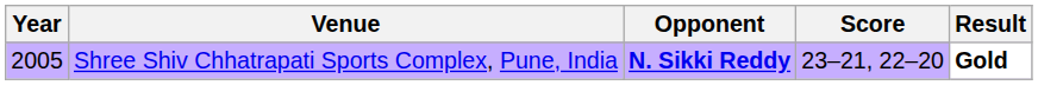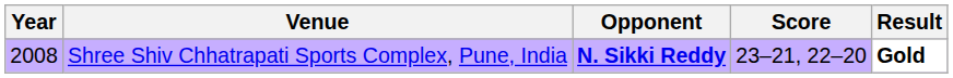Shree Shiv Chhatrapati Sports Complex, Pune, India | Year: 2005 -> 2008
